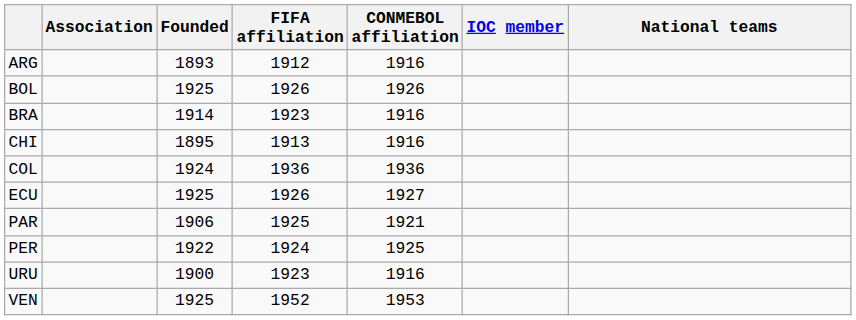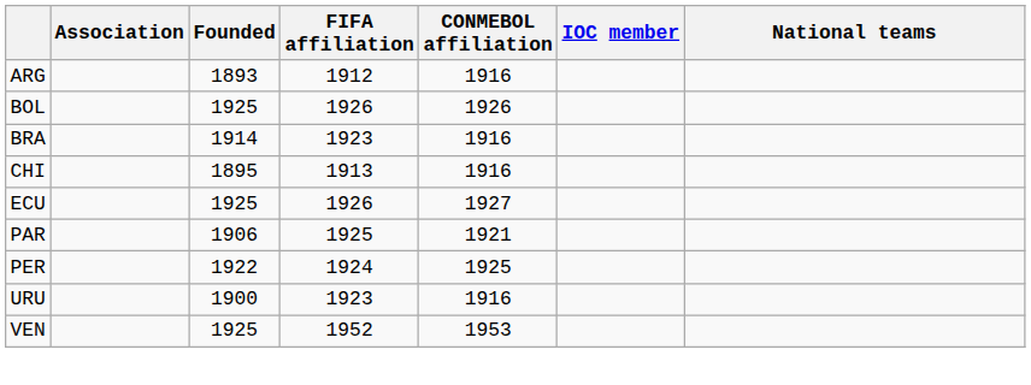- row: COL | 1924 | 1936 | 1936
